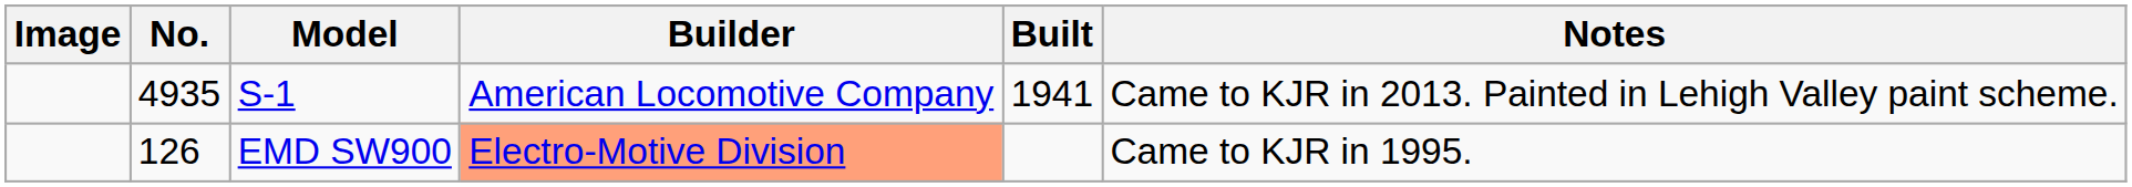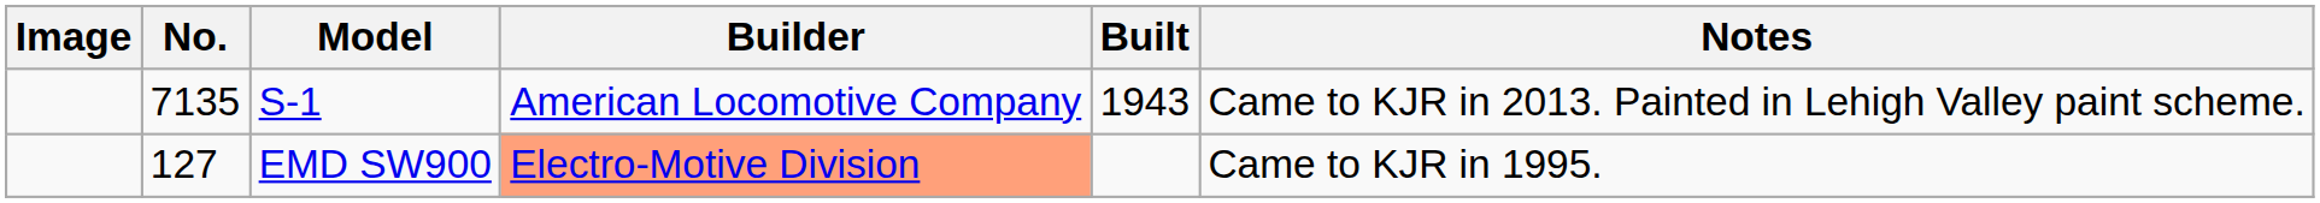S-1 | No.: 4935 -> 7135
S-1 | Built: 1941 -> 1943
EMD SW900 | No.: 126 -> 127
